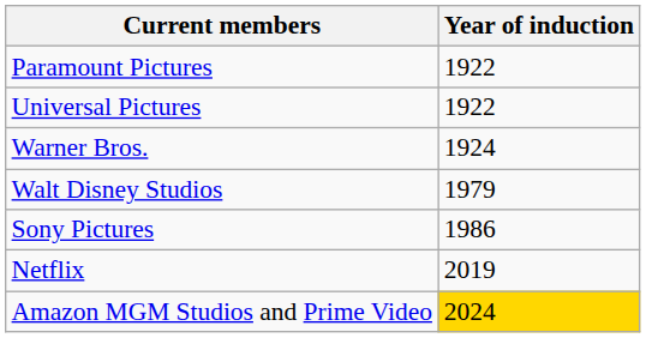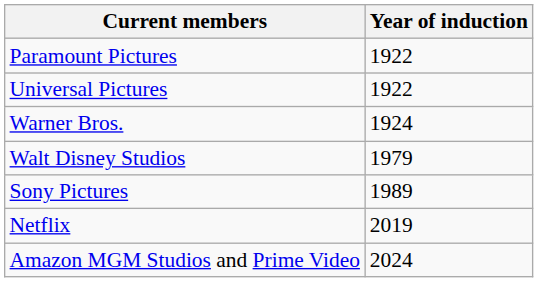Sony Pictures | Year of induction: 1986 -> 1989
Amazon MGM Studios and Prime Video | Year of induction: gold background -> no background
